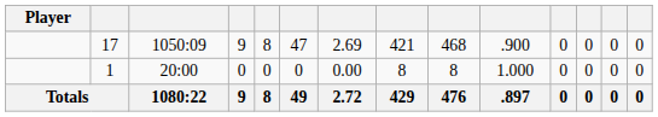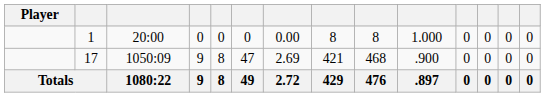rows swapped: 17 <-> 1
